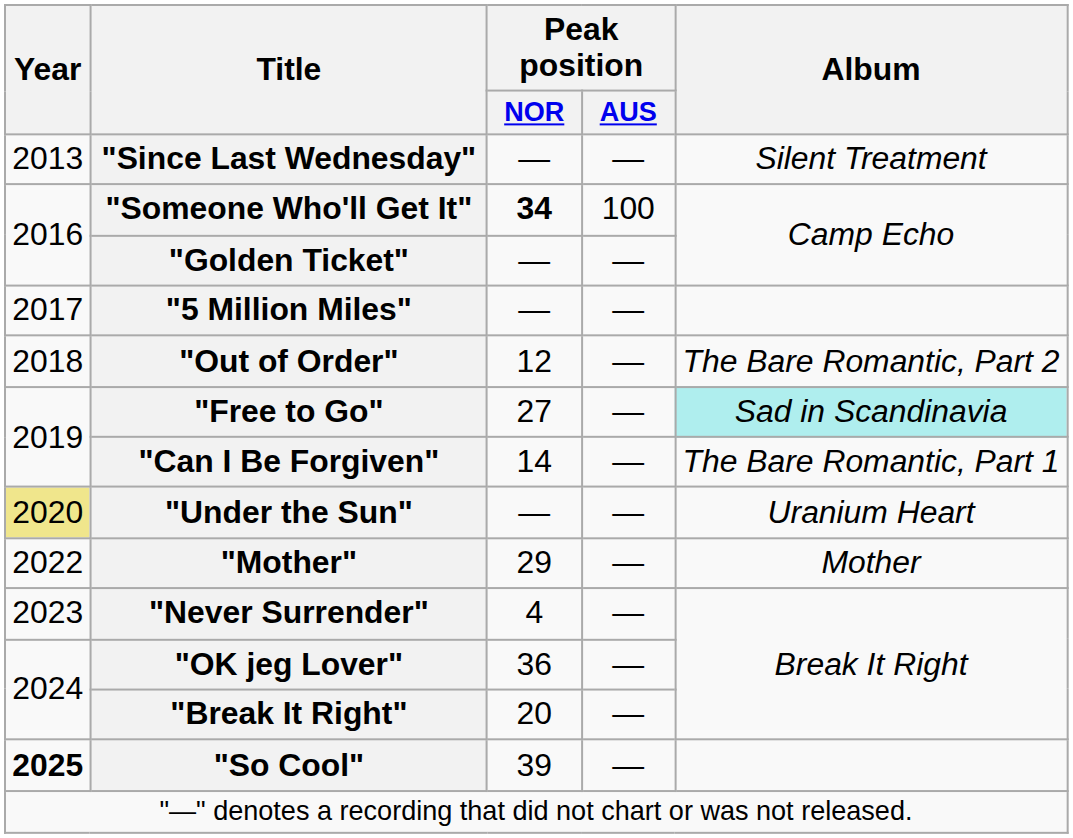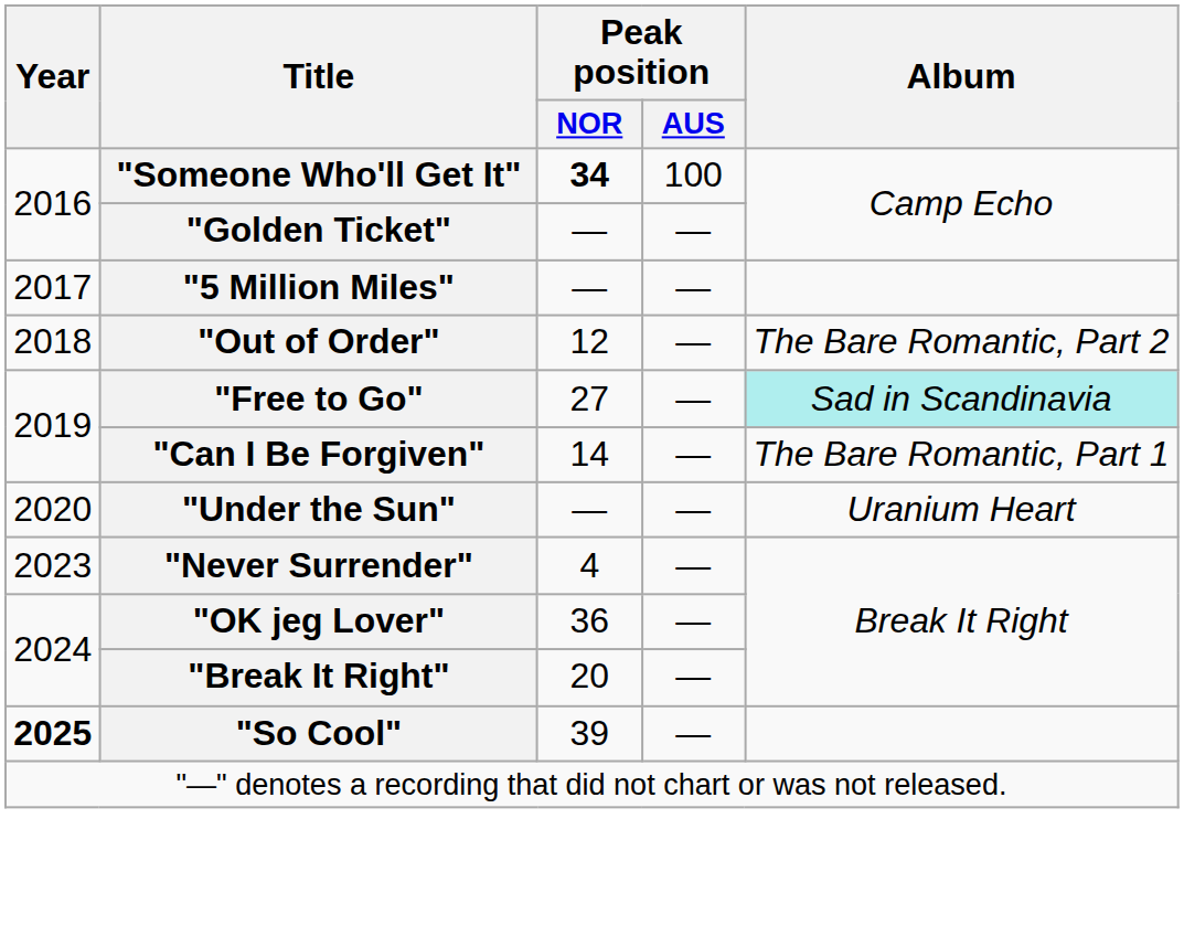- row: 2013 | "Since Last Wednesday" | — | — | Silent Treatment
"Under the Sun" | Year: khaki background -> no background
- row: 2022 | "Mother" | 29 | — | Mother
